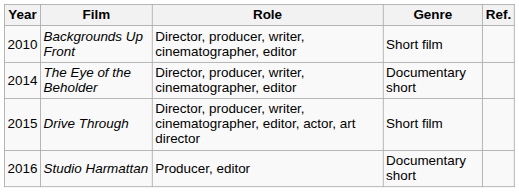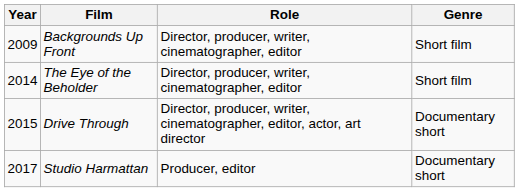- column: Ref.
Backgrounds Up Front | Year: 2010 -> 2009
The Eye of the Beholder | Genre: Documentary short -> Short film
Drive Through | Genre: Short film -> Documentary short
Studio Harmattan | Year: 2016 -> 2017
